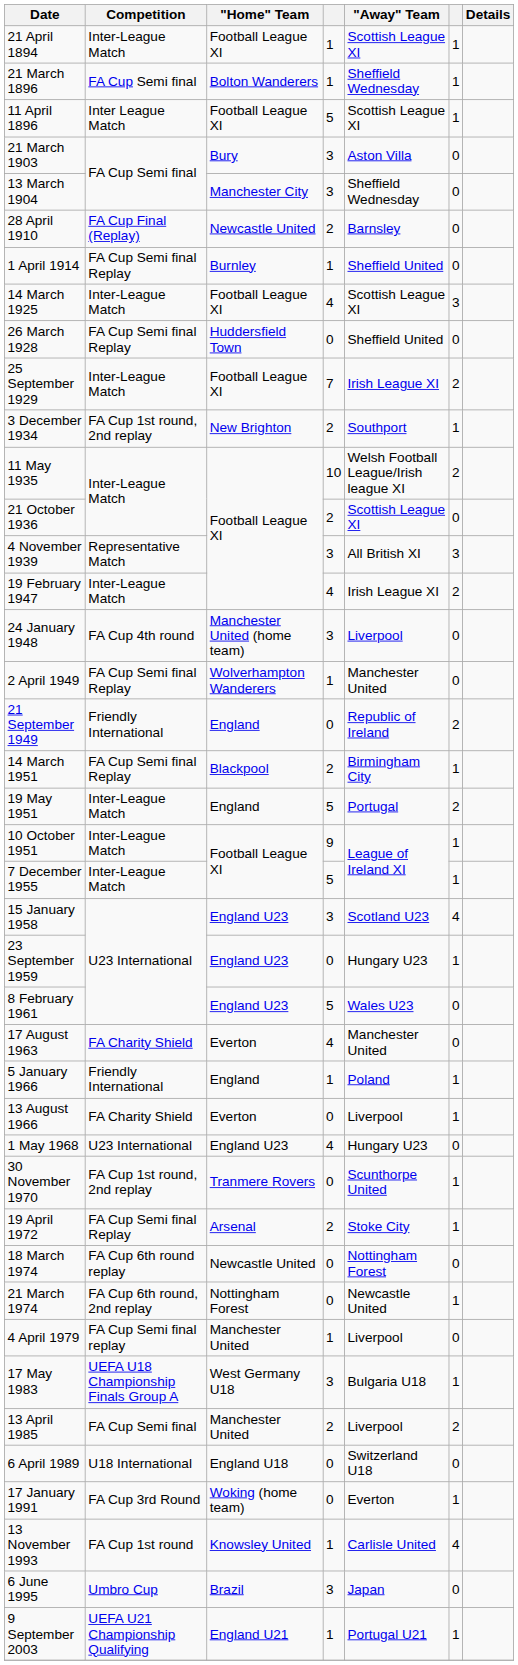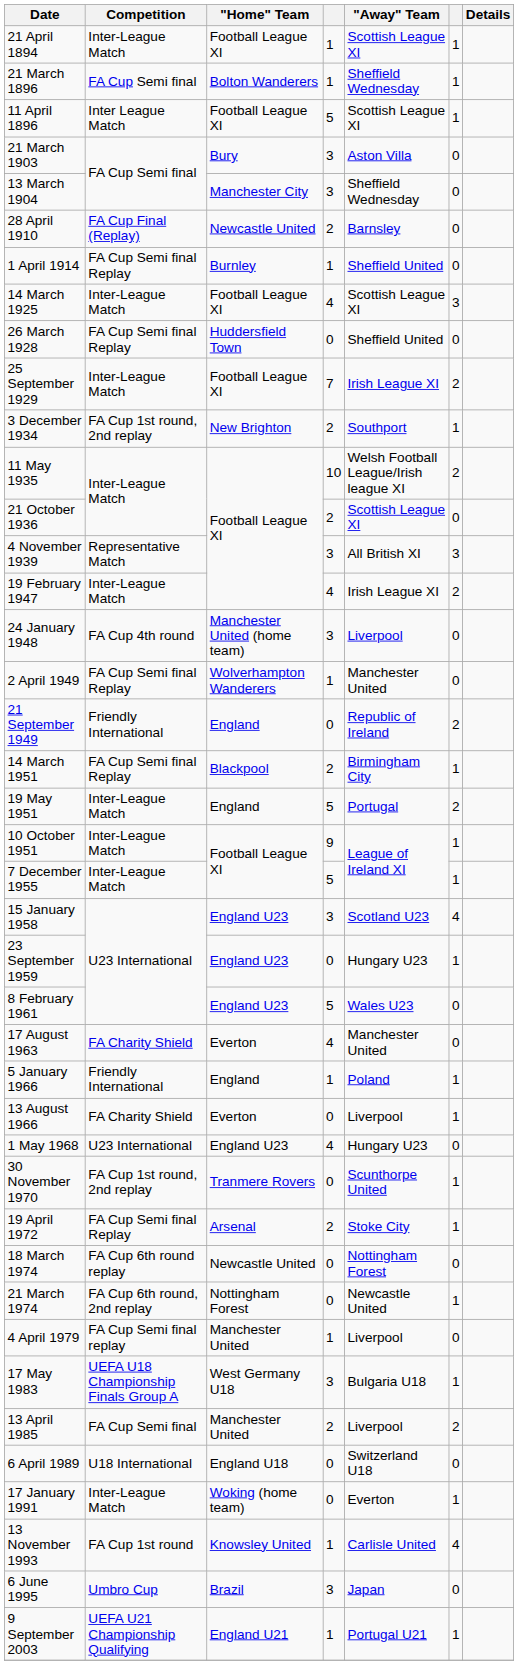17 January 1991 | Competition: FA Cup 3rd Round -> Inter-League Match
